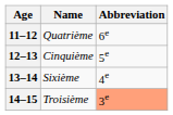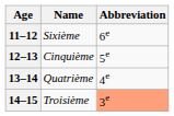11–12 | Name: Quatrième -> Sixième
13–14 | Name: Sixième -> Quatrième
